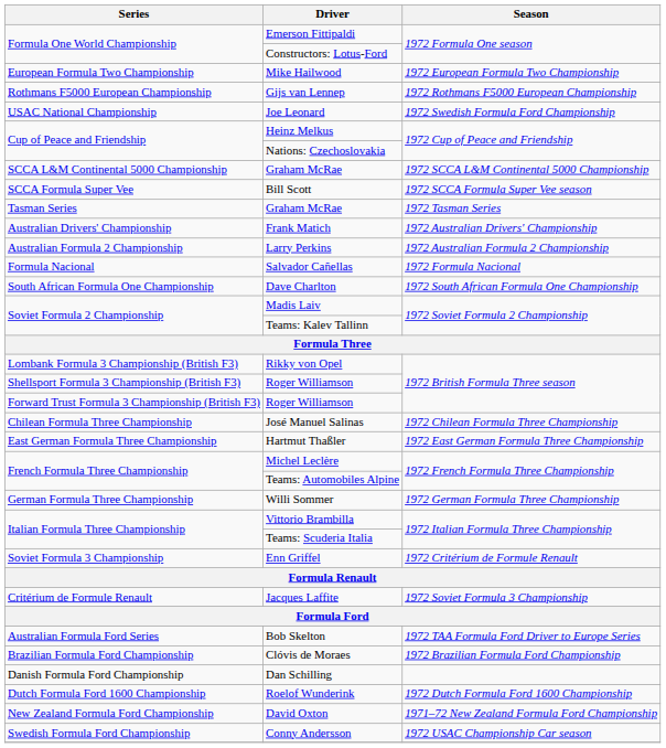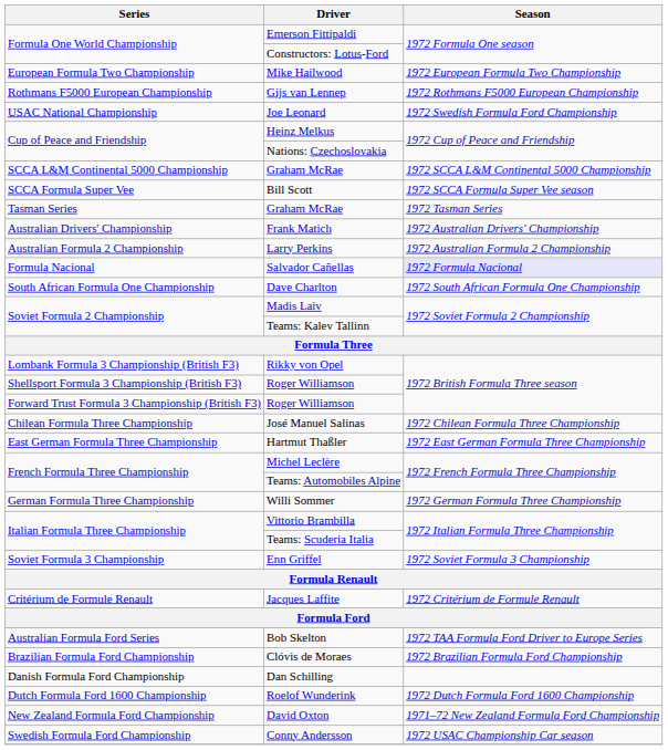Salvador Cañellas | Season: no background -> lavender background
Enn Griffel | Season: 1972 Critérium de Formule Renault -> 1972 Soviet Formula 3 Championship
Jacques Laffite | Season: 1972 Soviet Formula 3 Championship -> 1972 Critérium de Formule Renault
